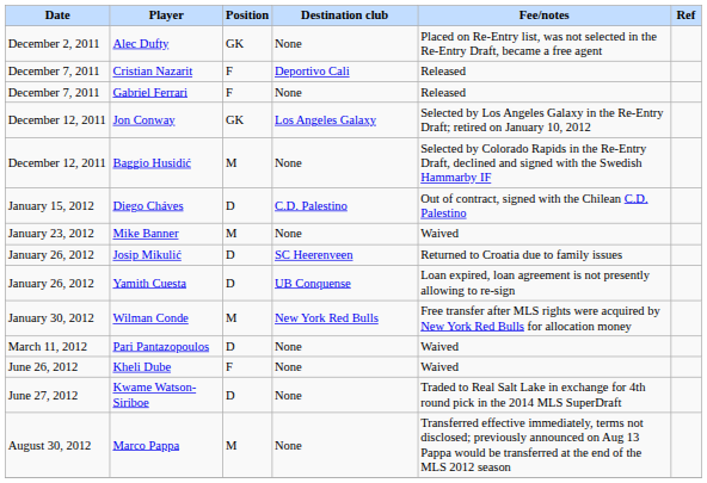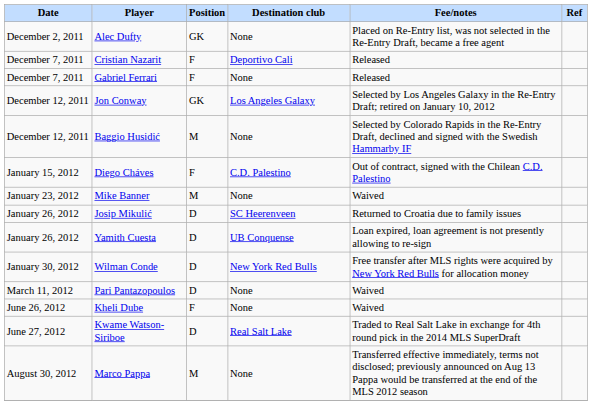Diego Cháves | Position: D -> F
Wilman Conde | Position: M -> D
Kwame Watson-Siriboe | Destination club: None -> Real Salt Lake
